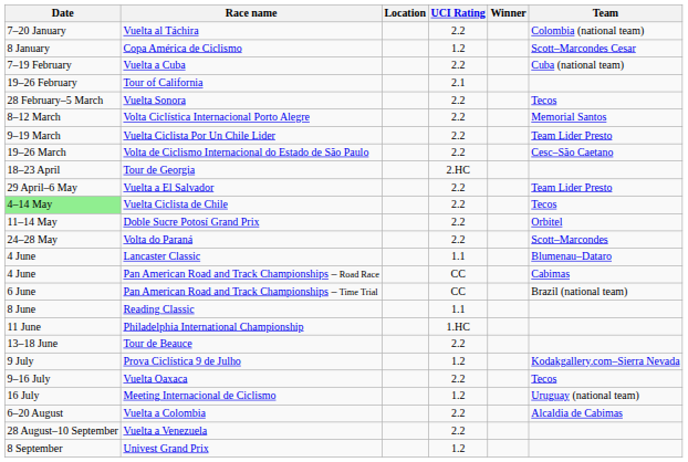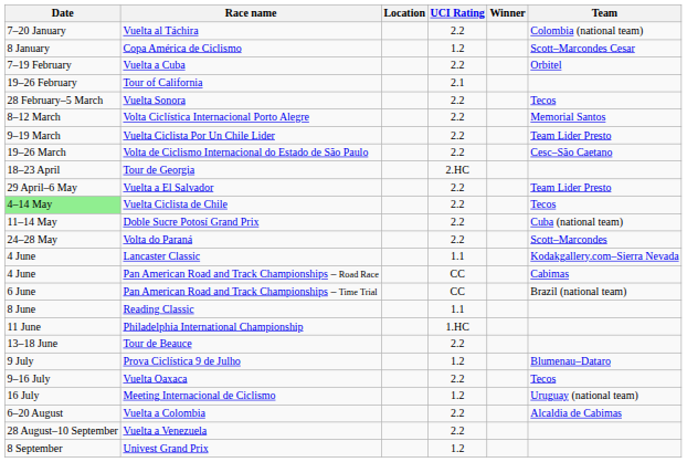Vuelta a Cuba | Team: Cuba (national team) -> Orbitel
Doble Sucre Potosí Grand Prix | Team: Orbitel -> Cuba (national team)
Lancaster Classic | Team: Blumenau–Dataro -> Kodakgallery.com–Sierra Nevada
Prova Ciclística 9 de Julho | Team: Kodakgallery.com–Sierra Nevada -> Blumenau–Dataro
